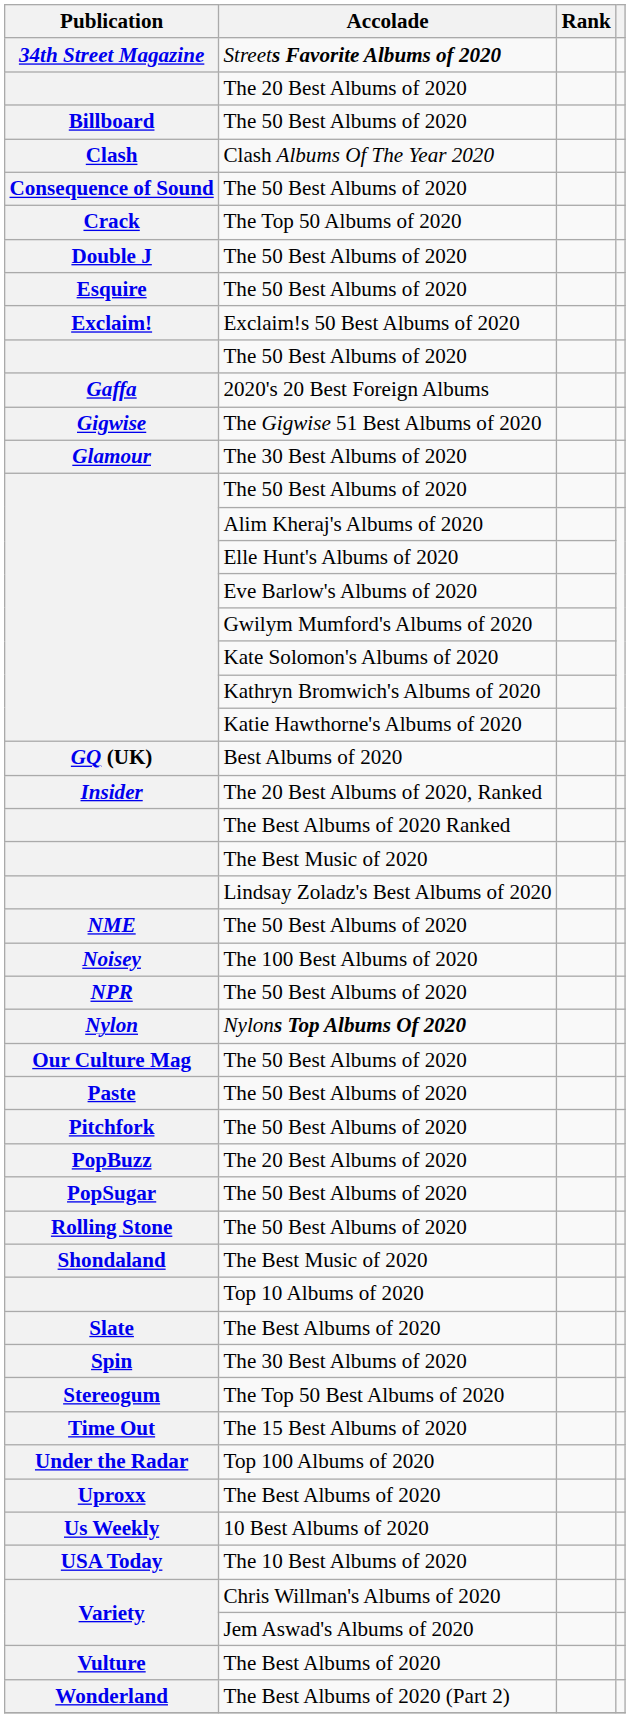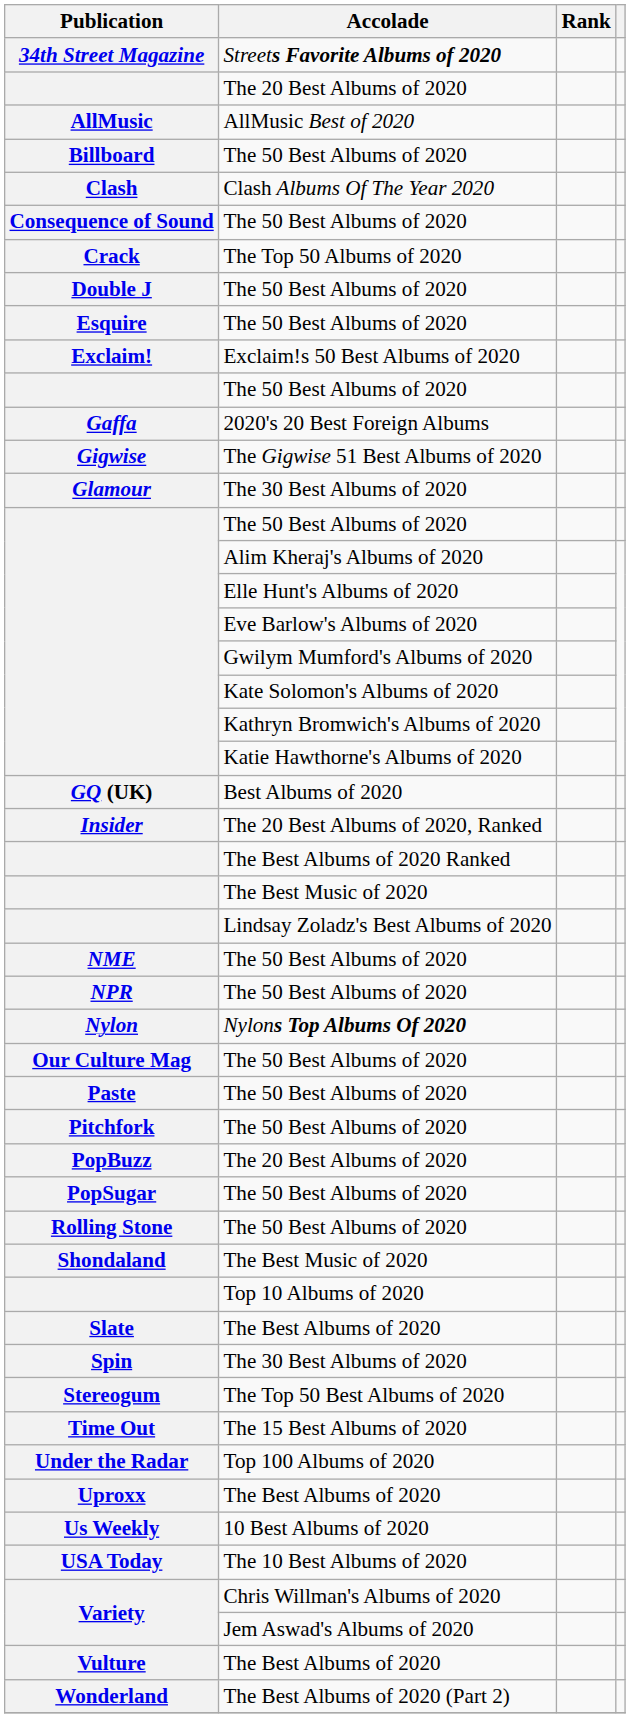+ row: AllMusic | AllMusic Best of 2020
- row: Noisey | The 100 Best Albums of 2020
